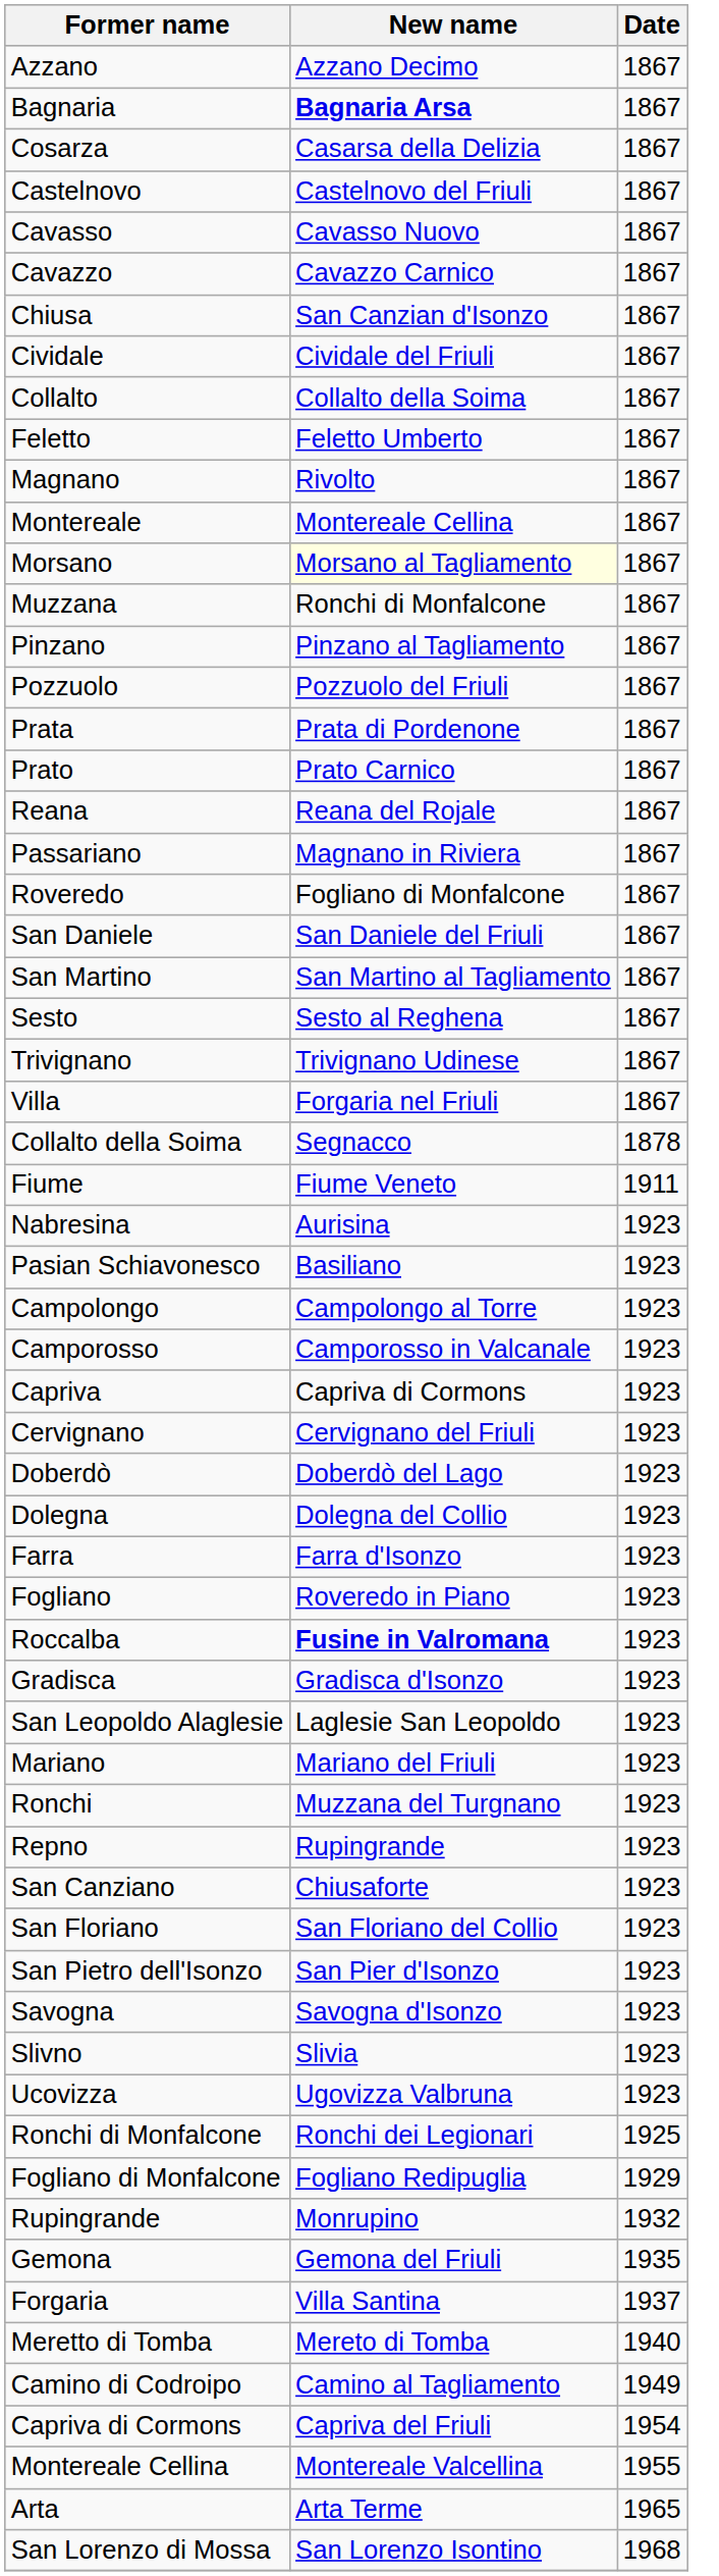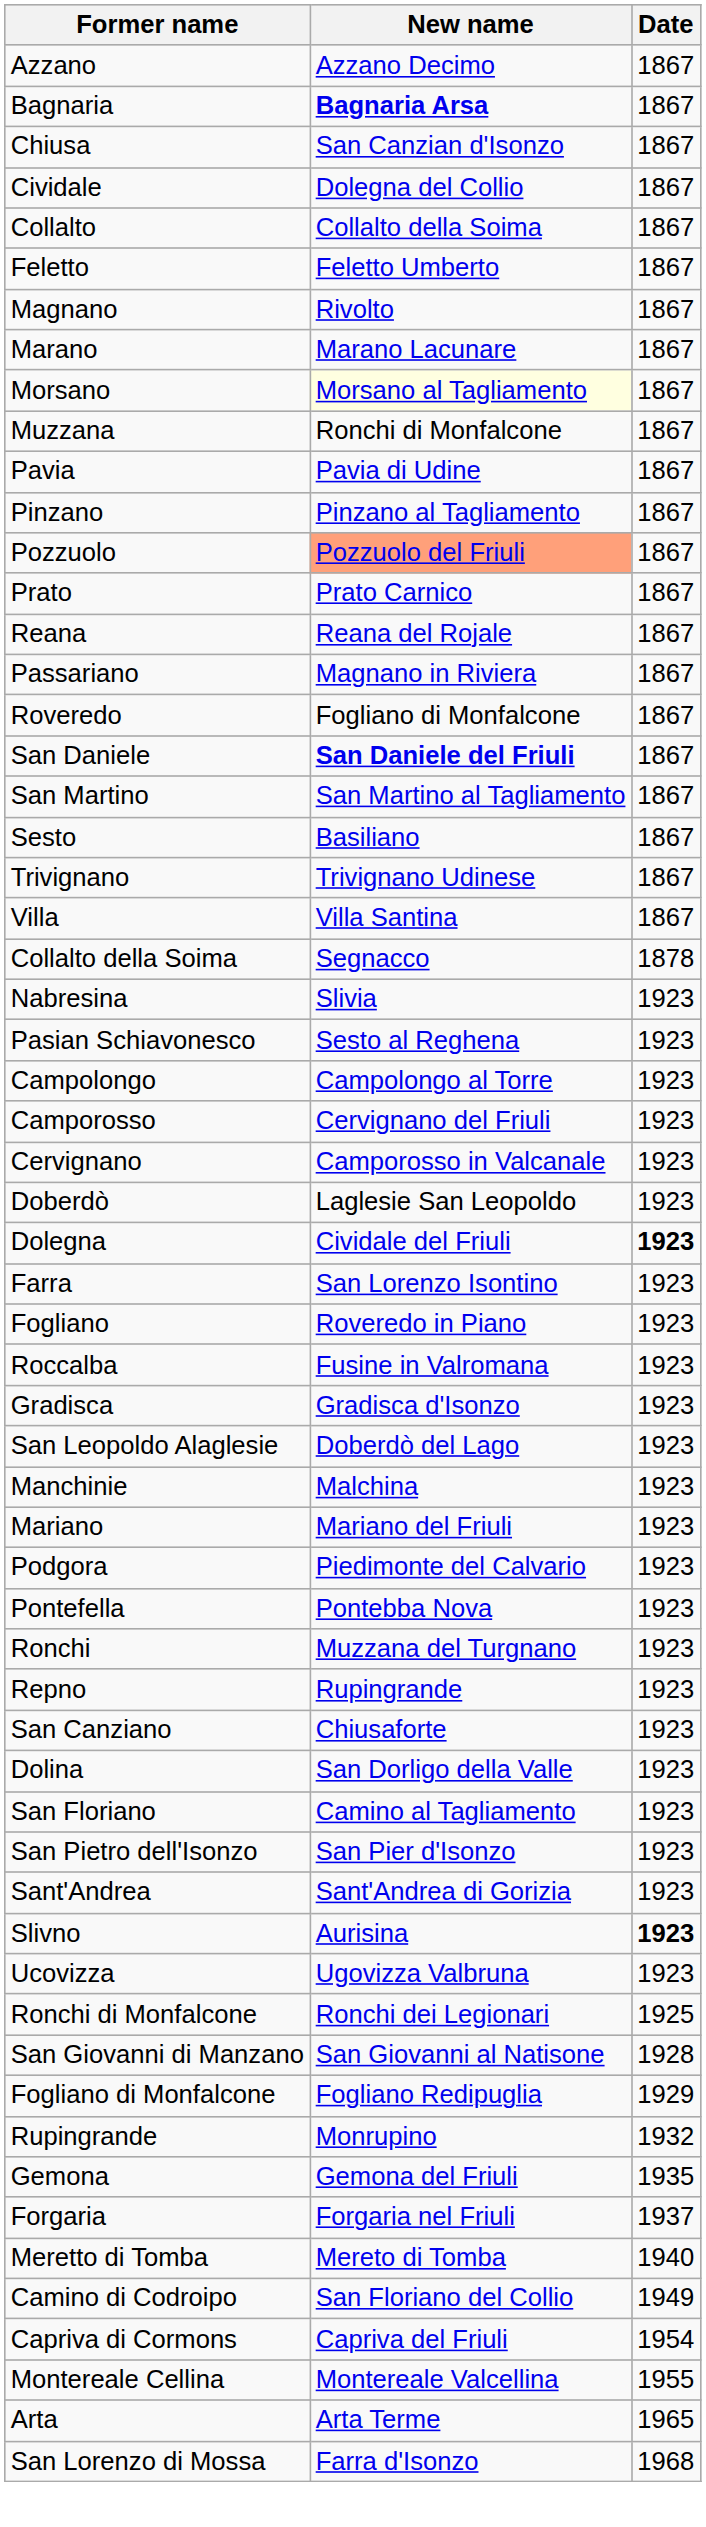- row: Cosarza | Casarsa della Delizia | 1867
- row: Castelnovo | Castelnovo del Friuli | 1867
- row: Cavasso | Cavasso Nuovo | 1867
- row: Cavazzo | Cavazzo Carnico | 1867
Cividale | New name: Cividale del Friuli -> Dolegna del Collio
+ row: Marano | Marano Lacunare | 1867
- row: Montereale | Montereale Cellina | 1867
+ row: Pavia | Pavia di Udine | 1867
Pozzuolo | New name: no background -> lightsalmon background
- row: Prata | Prata di Pordenone | 1867
San Daniele | New name: normal -> bold
Sesto | New name: Sesto al Reghena -> Basiliano
Villa | New name: Forgaria nel Friuli -> Villa Santina
- row: Fiume | Fiume Veneto | 1911
Nabresina | New name: Aurisina -> Slivia
Pasian Schiavonesco | New name: Basiliano -> Sesto al Reghena
Camporosso | New name: Camporosso in Valcanale -> Cervignano del Friuli
- row: Capriva | Capriva di Cormons | 1923
Cervignano | New name: Cervignano del Friuli -> Camporosso in Valcanale
Doberdò | New name: Doberdò del Lago -> Laglesie San Leopoldo
Dolegna | New name: Dolegna del Collio -> Cividale del Friuli
Dolegna | Date: normal -> bold
Farra | New name: Farra d'Isonzo -> San Lorenzo Isontino
Roccalba | New name: bold -> normal
San Leopoldo Alaglesie | New name: Laglesie San Leopoldo -> Doberdò del Lago
+ row: Manchinie | Malchina | 1923
+ row: Podgora | Piedimonte del Calvario | 1923
+ row: Pontefella | Pontebba Nova | 1923
+ row: Dolina | San Dorligo della Valle | 1923
San Floriano | New name: San Floriano del Collio -> Camino al Tagliamento
+ row: Sant'Andrea | Sant'Andrea di Gorizia | 1923
- row: Savogna | Savogna d'Isonzo | 1923
Slivno | New name: Slivia -> Aurisina
Slivno | Date: normal -> bold
+ row: San Giovanni di Manzano | San Giovanni al Natisone | 1928
Forgaria | New name: Villa Santina -> Forgaria nel Friuli
Camino di Codroipo | New name: Camino al Tagliamento -> San Floriano del Collio
San Lorenzo di Mossa | New name: San Lorenzo Isontino -> Farra d'Isonzo
